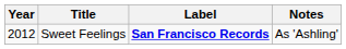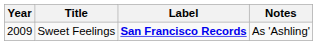Sweet Feelings | Year: 2012 -> 2009
